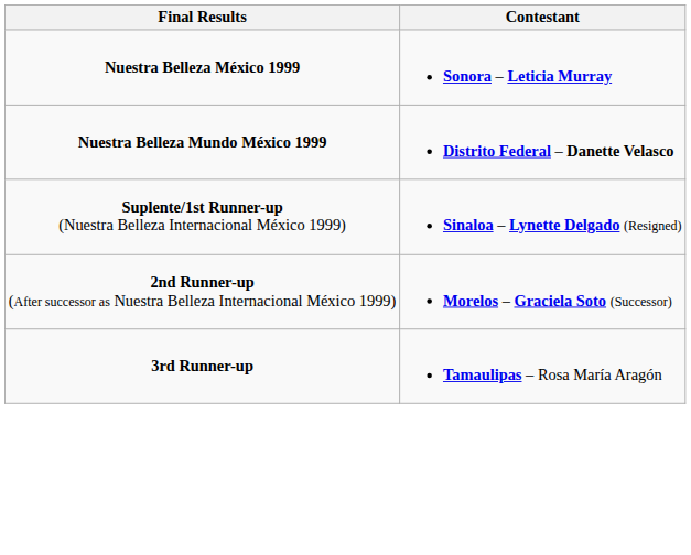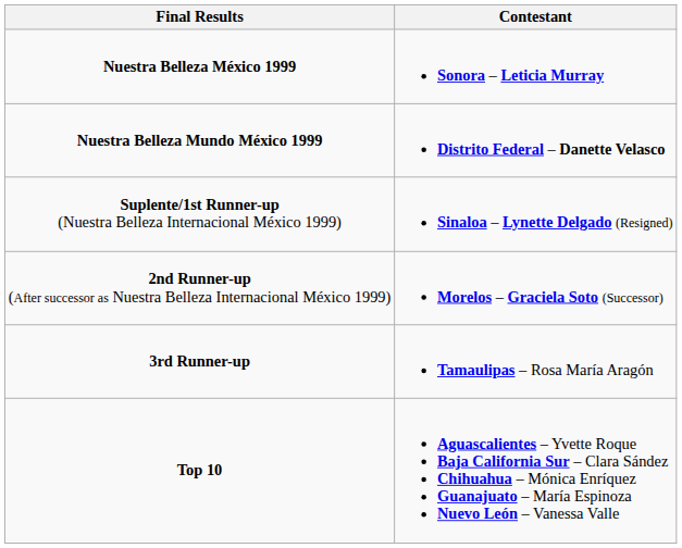+ row: Top 10 | Aguascalientes – Yvette Roque Baja California Sur – Clara Sández Chihuahua – Mónica Enríquez Guanajuato – María Espinoza Nuevo León – Vanessa Valle
